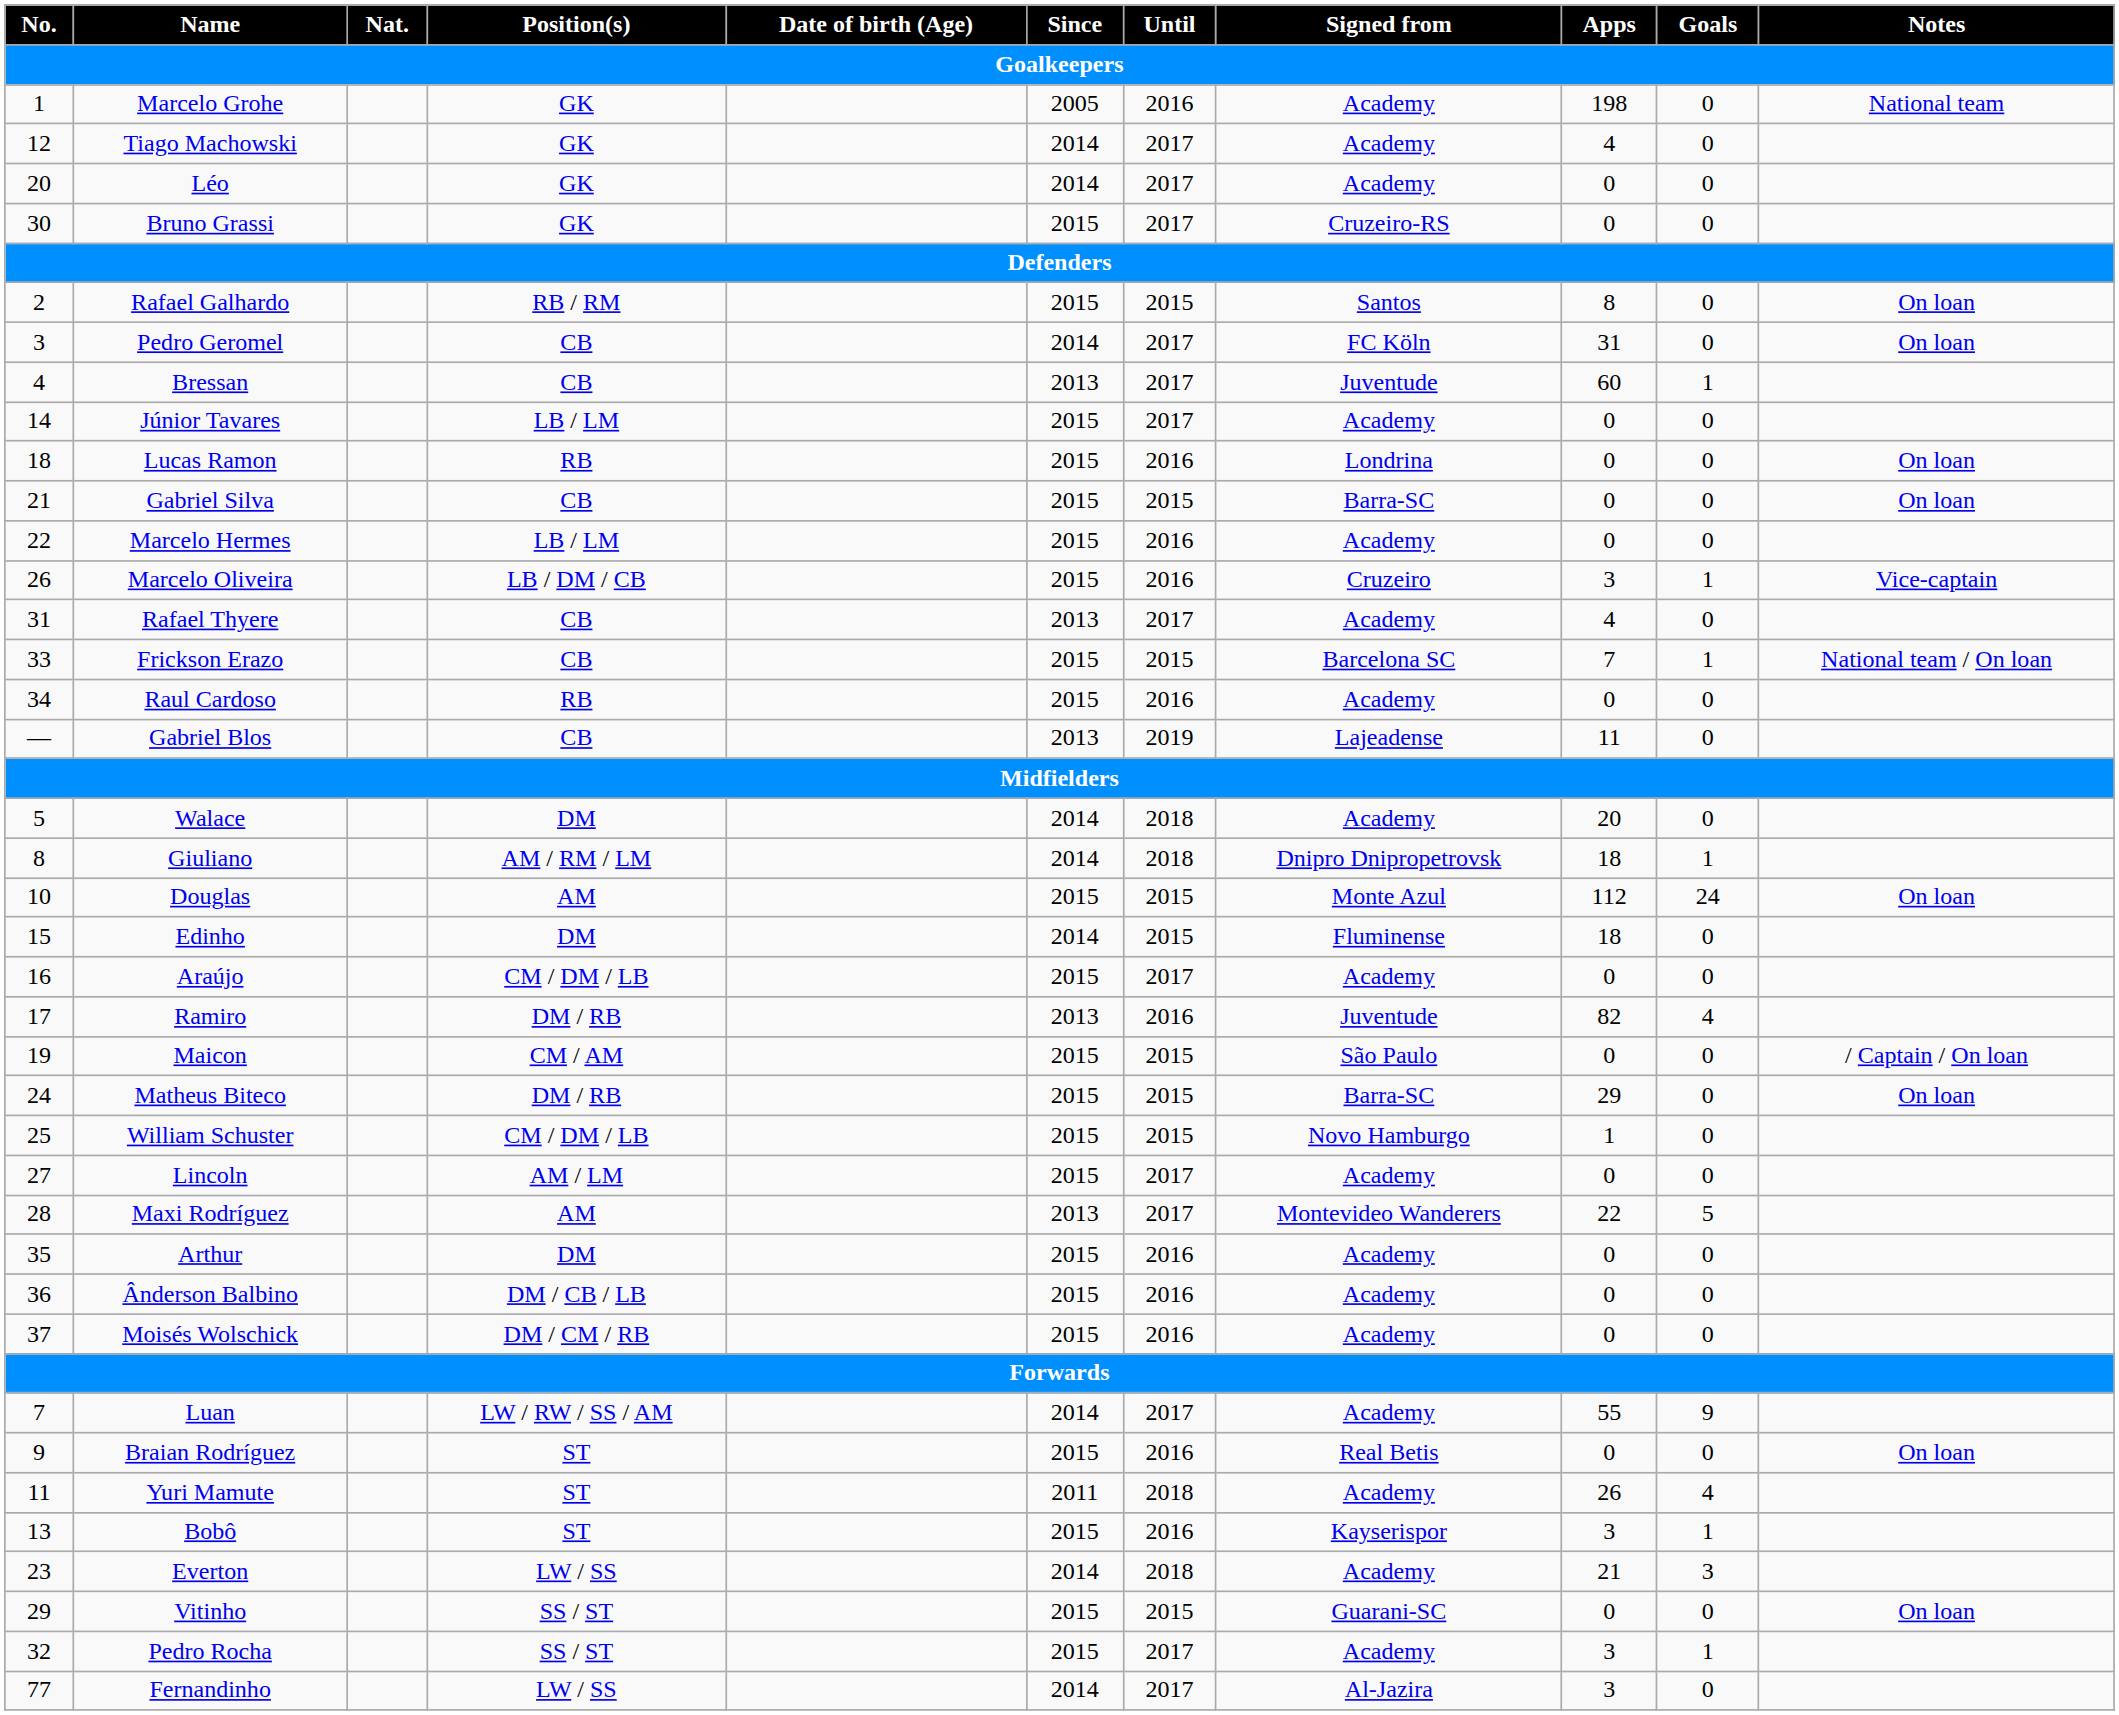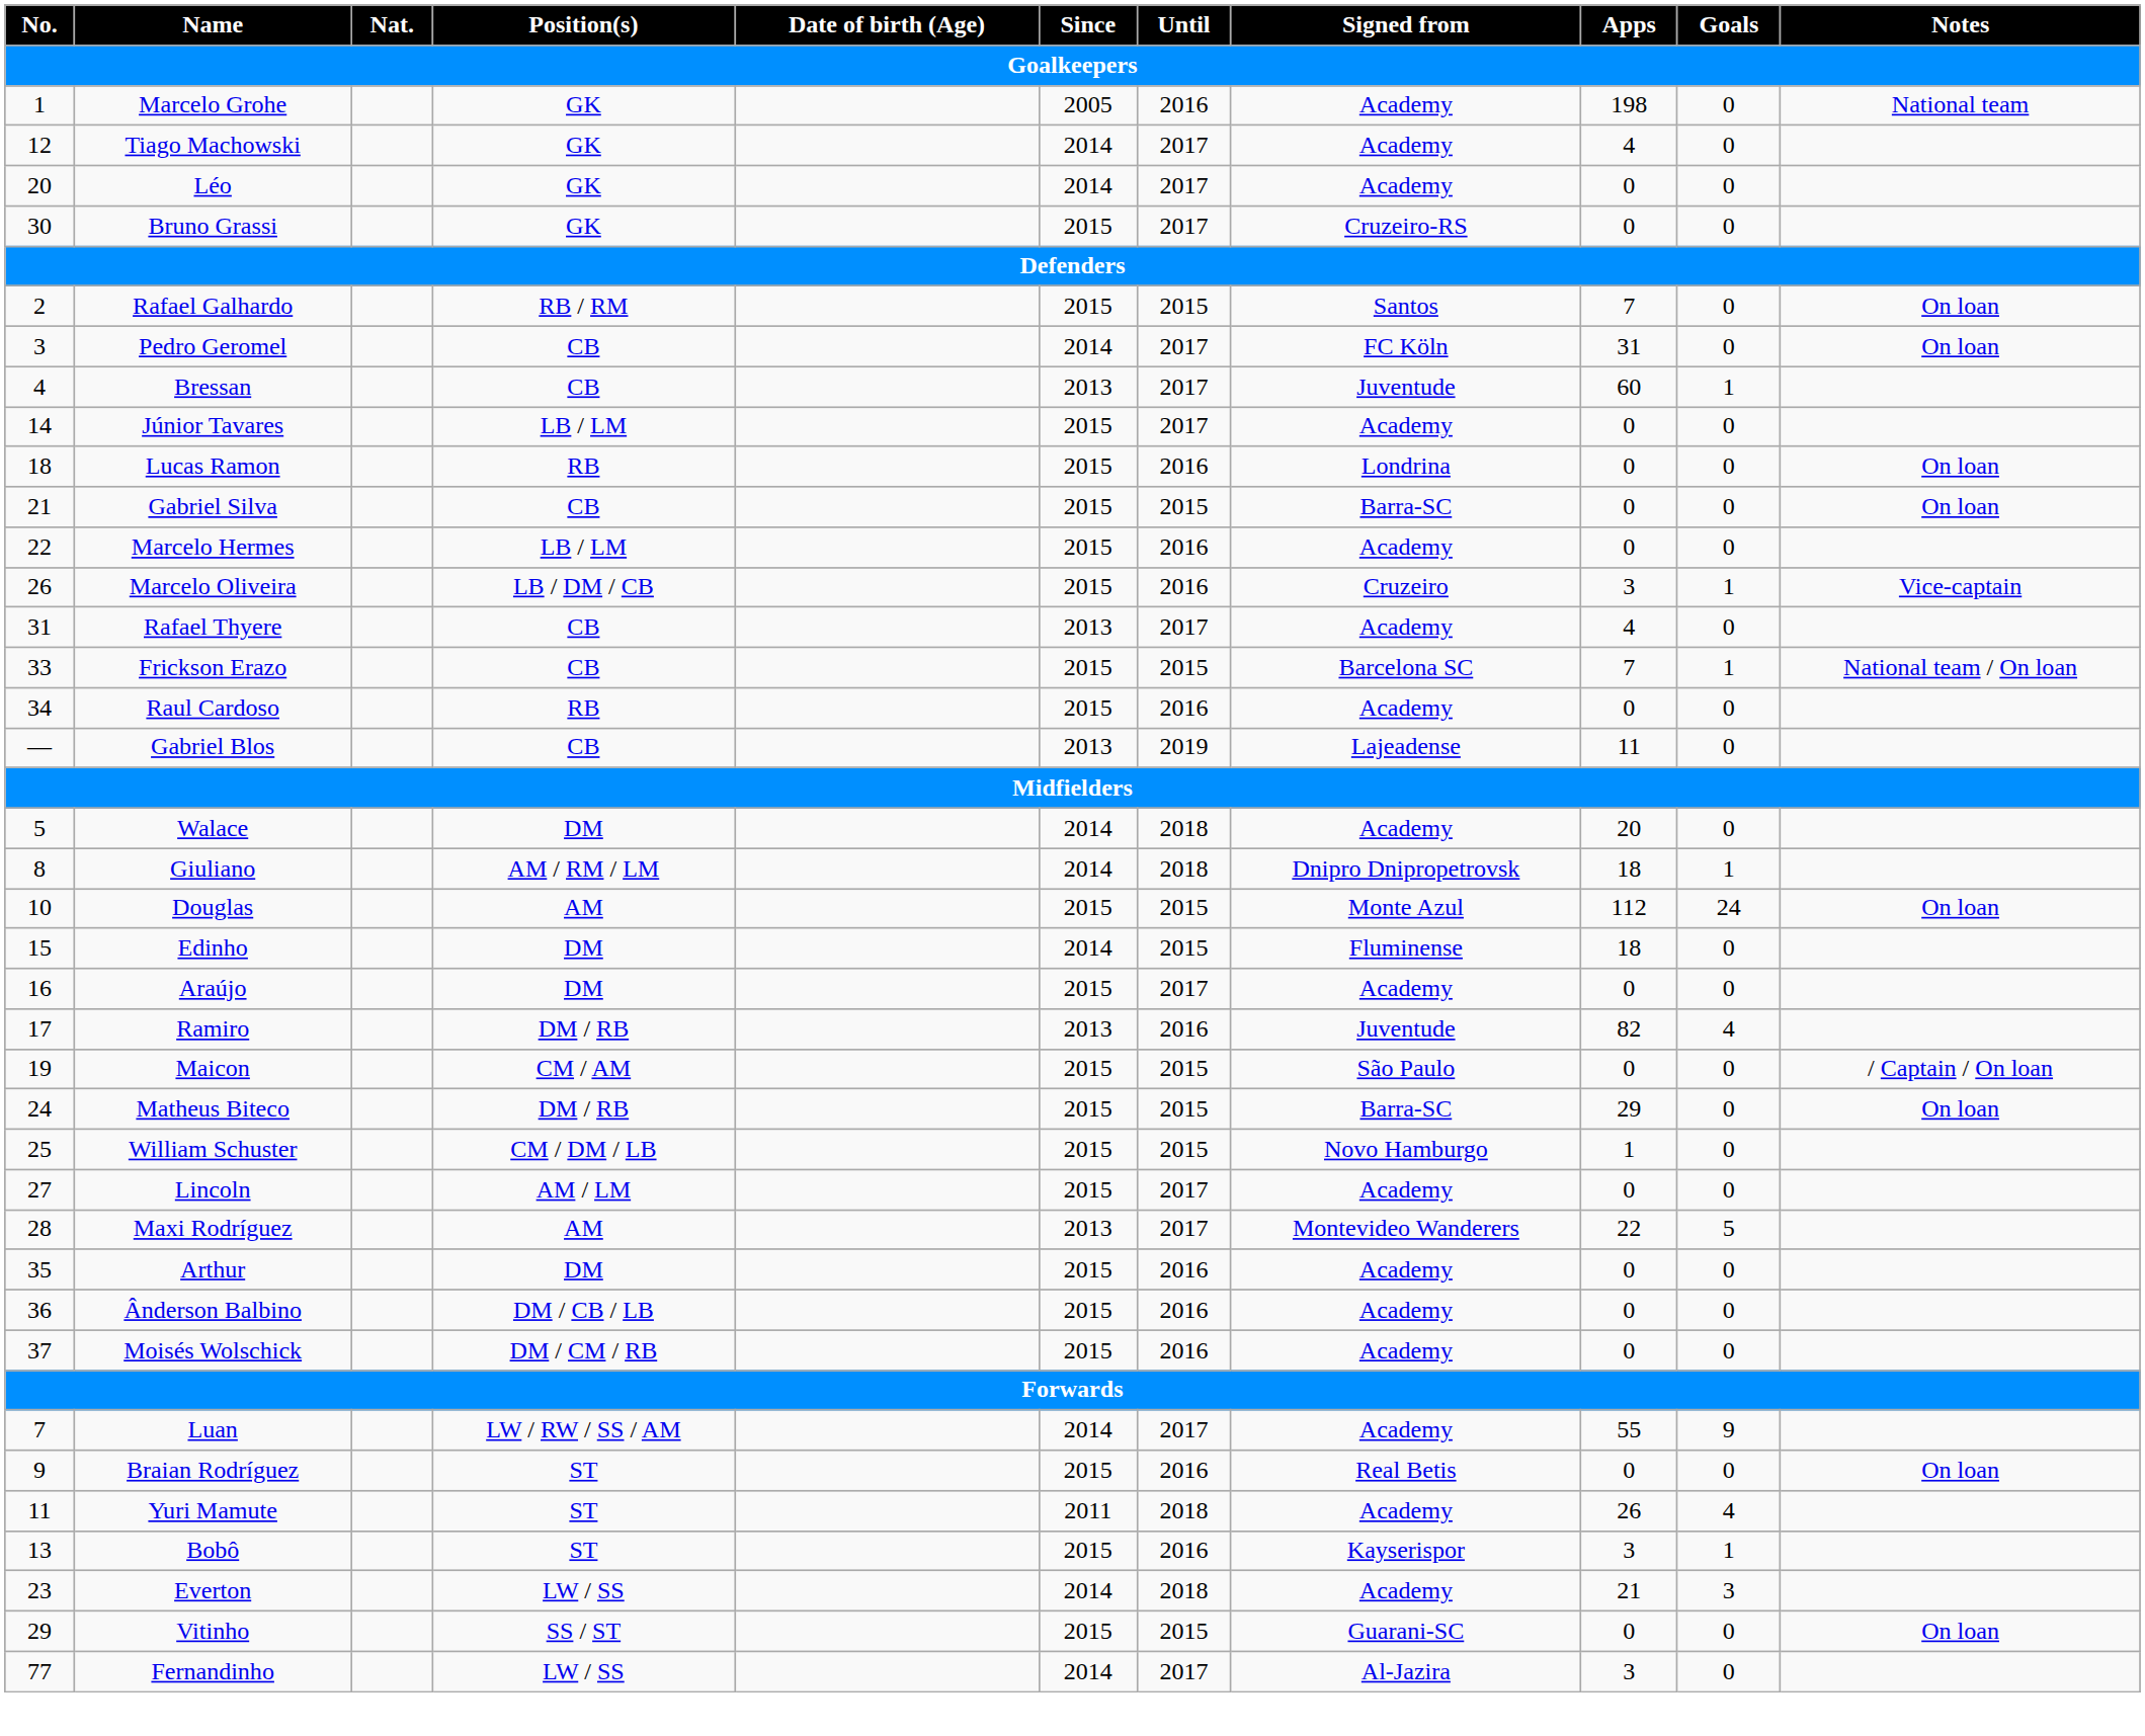Rafael Galhardo | Apps: 8 -> 7
Araújo | Position(s): CM / DM / LB -> DM
- row: 32 | Pedro Rocha | SS / ST | 2015 | 2017 | Academy | 3 | 1
